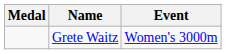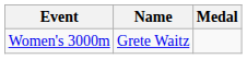columns swapped: Medal <-> Event
